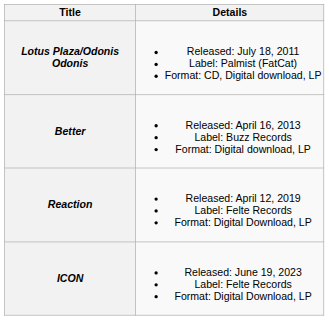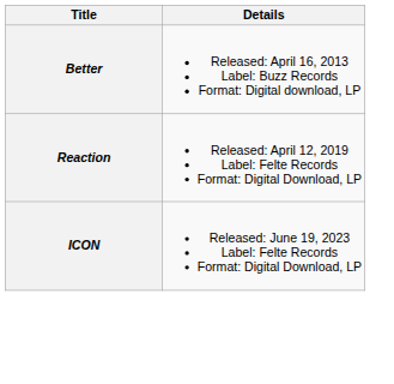- row: Lotus Plaza/Odonis Odonis | Released: July 18, 2011 Label: Palmist (FatCat) Format: CD, Digital download, LP
